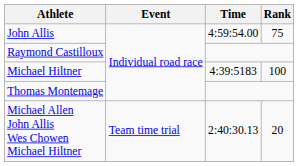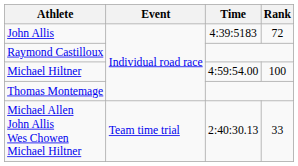John Allis | Time: 4:59:54.00 -> 4:39:5183
John Allis | Rank: 75 -> 72
Michael Hiltner | Time: 4:39:5183 -> 4:59:54.00
Michael Allen John Allis Wes Chowen Michael Hiltner | Rank: 20 -> 33
